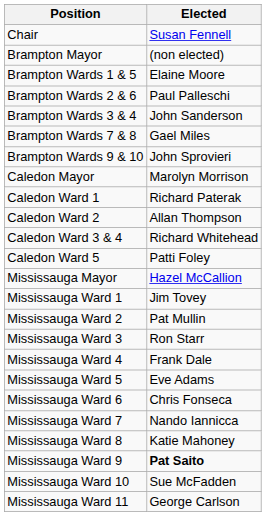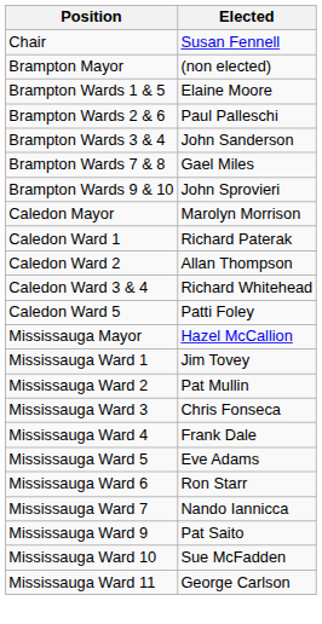Mississauga Ward 3 | Elected: Ron Starr -> Chris Fonseca
Mississauga Ward 6 | Elected: Chris Fonseca -> Ron Starr
- row: Mississauga Ward 8 | Katie Mahoney
Mississauga Ward 9 | Elected: bold -> normal
